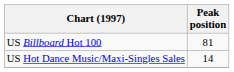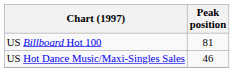US Hot Dance Music/Maxi-Singles Sales | Peak position: 14 -> 46
